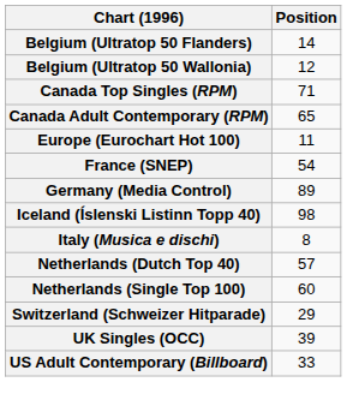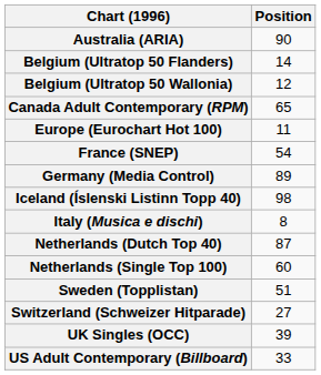+ row: Australia (ARIA) | 90
- row: Canada Top Singles (RPM) | 71
Netherlands (Dutch Top 40) | Position: 57 -> 87
+ row: Sweden (Topplistan) | 51
Switzerland (Schweizer Hitparade) | Position: 29 -> 27
